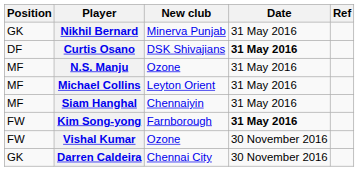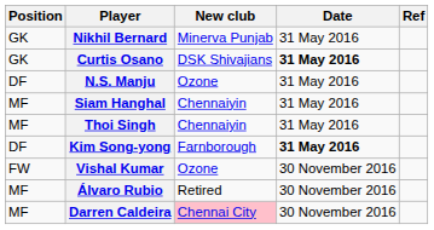Curtis Osano | Position: DF -> GK
N.S. Manju | Position: MF -> DF
- row: MF | Michael Collins | Leyton Orient | 31 May 2016
+ row: MF | Thoi Singh | Chennaiyin | 31 May 2016
Kim Song-yong | Position: FW -> DF
+ row: MF | Álvaro Rubio | Retired | 30 November 2016
Darren Caldeira | Position: GK -> MF
Darren Caldeira | New club: no background -> pink background
